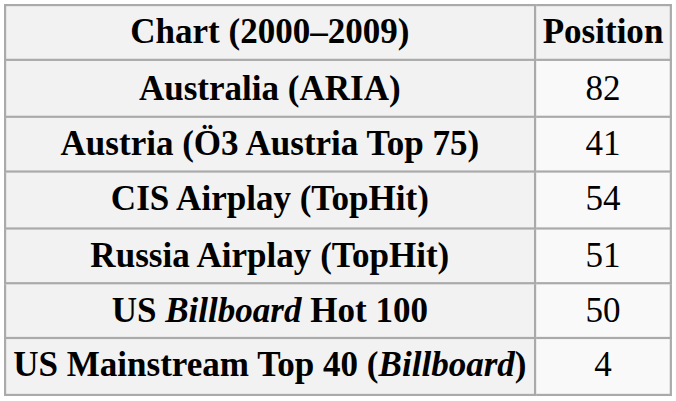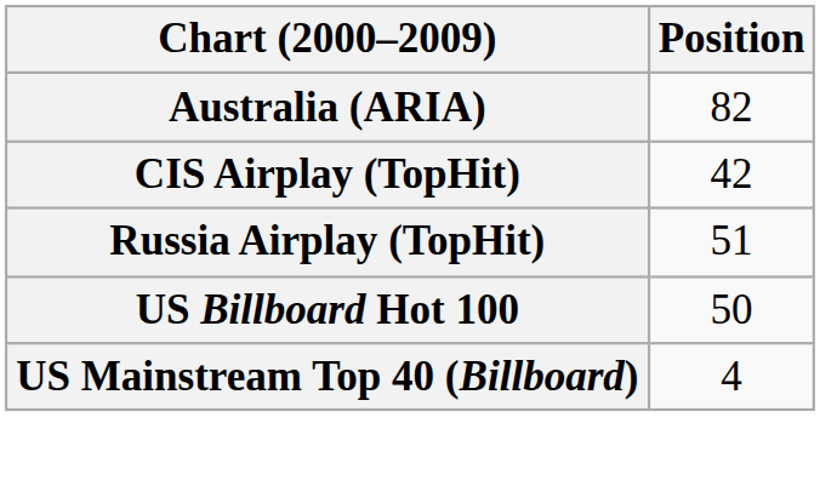- row: Austria (Ö3 Austria Top 75) | 41
CIS Airplay (TopHit) | Position: 54 -> 42
